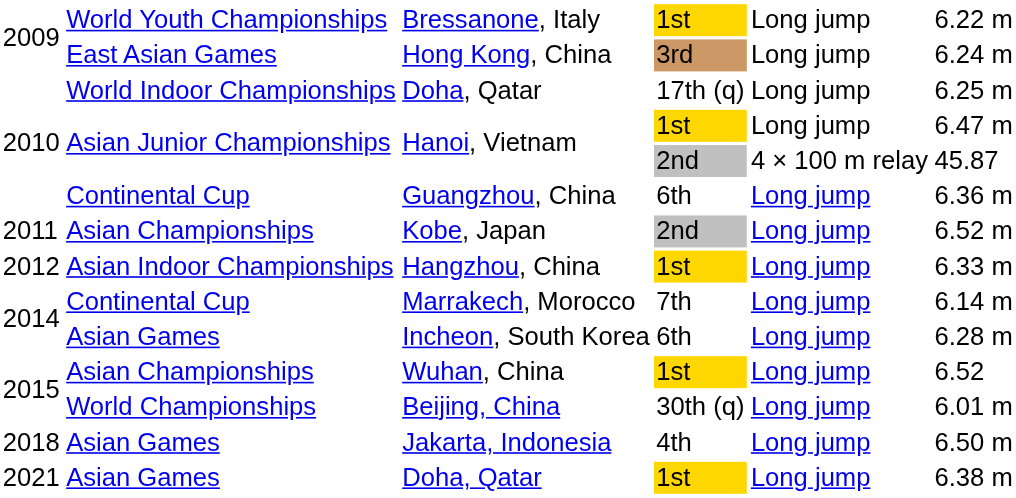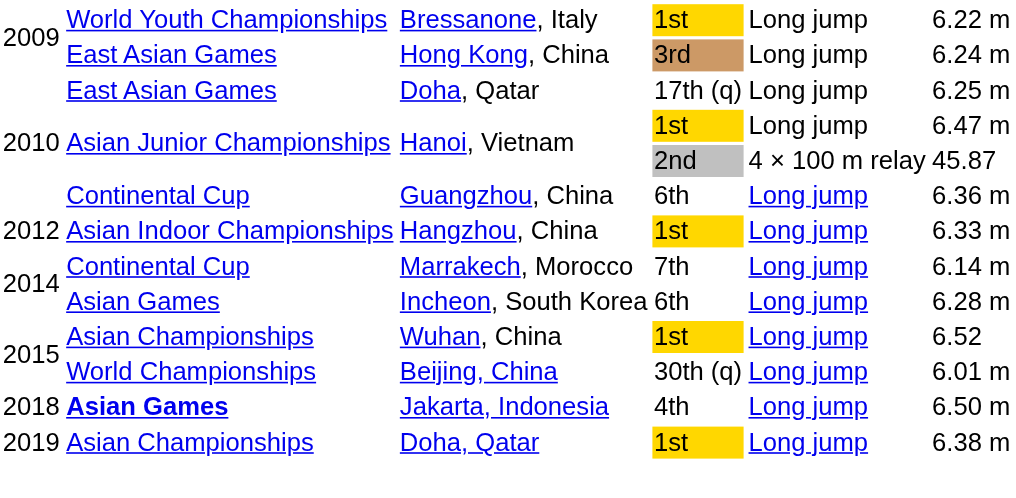Doha, Qatar / 17th (q) | column 2: World Indoor Championships -> East Asian Games
- row: 2011 | Asian Championships | Kobe, Japan | 2nd | Long jump | 6.52 m
Jakarta, Indonesia | column 2: normal -> bold
Doha, Qatar / 1st | column 1: 2021 -> 2019
Doha, Qatar / 1st | column 2: Asian Games -> Asian Championships
